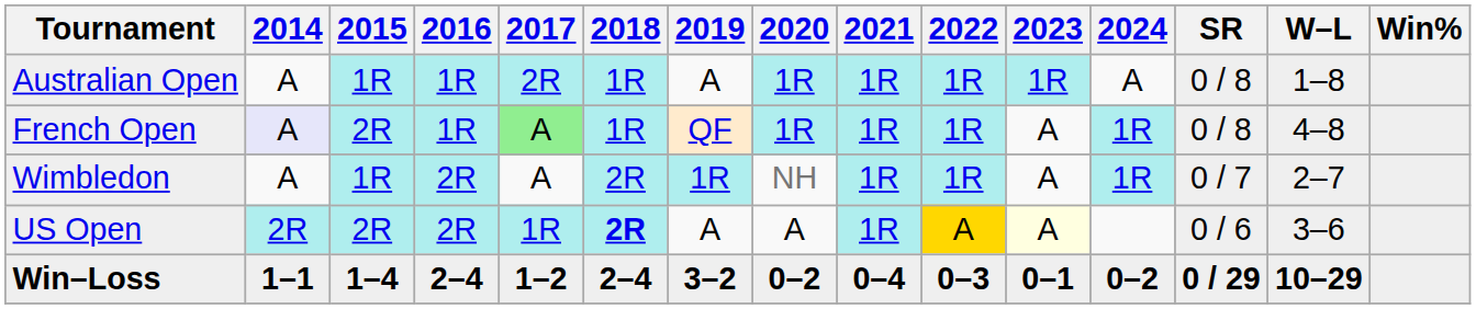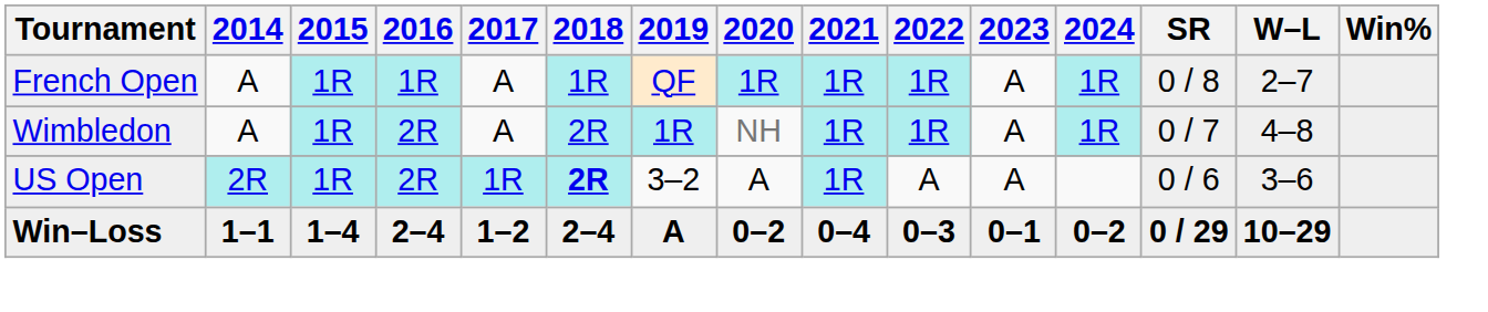- row: Australian Open | A | 1R | 1R | 2R | 1R | A | 1R | 1R | 1R | 1R | A | 0 / 8 | 1–8
French Open | 2014: lavender background -> no background
French Open | 2015: 2R -> 1R
French Open | 2017: lightgreen background -> no background
French Open | W–L: 4–8 -> 2–7
Wimbledon | W–L: 2–7 -> 4–8
US Open | 2015: 2R -> 1R
US Open | 2019: A -> 3–2
US Open | 2022: gold background -> no background
US Open | 2023: lightyellow background -> no background
Win–Loss | 2019: 3–2 -> A
